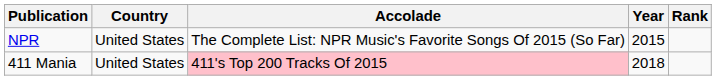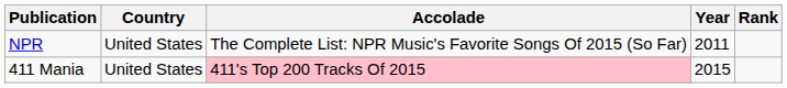NPR | Year: 2015 -> 2011
411 Mania | Year: 2018 -> 2015
